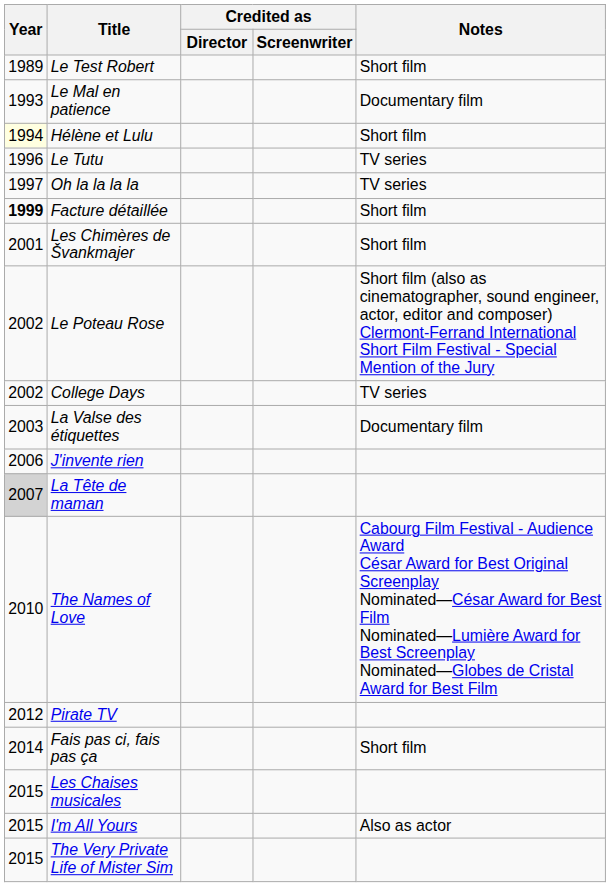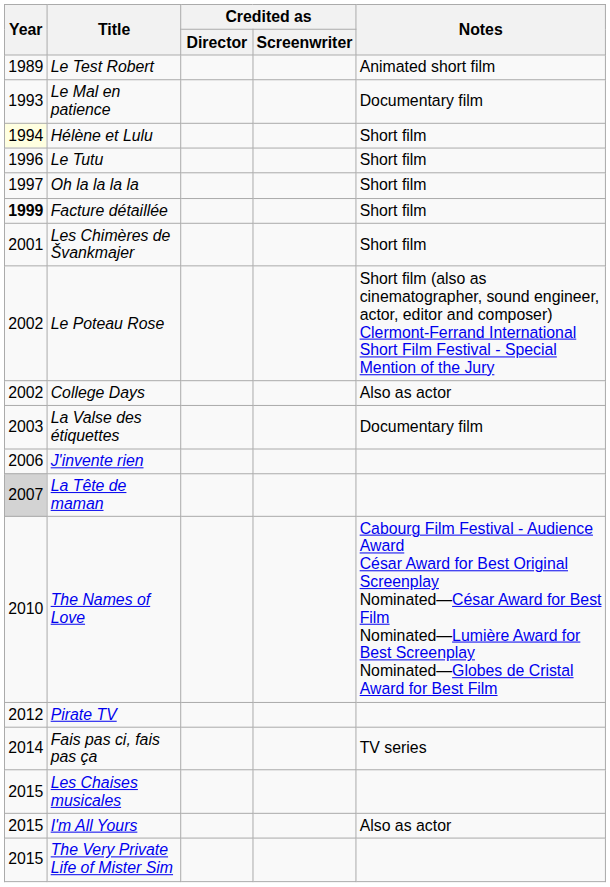Le Test Robert | Notes: Short film -> Animated short film
Le Tutu | Notes: TV series -> Short film
Oh la la la la | Notes: TV series -> Short film
College Days | Notes: TV series -> Also as actor
Fais pas ci, fais pas ça | Notes: Short film -> TV series
